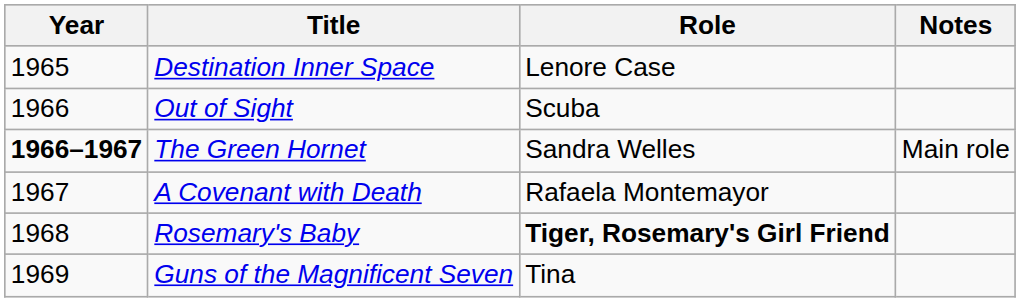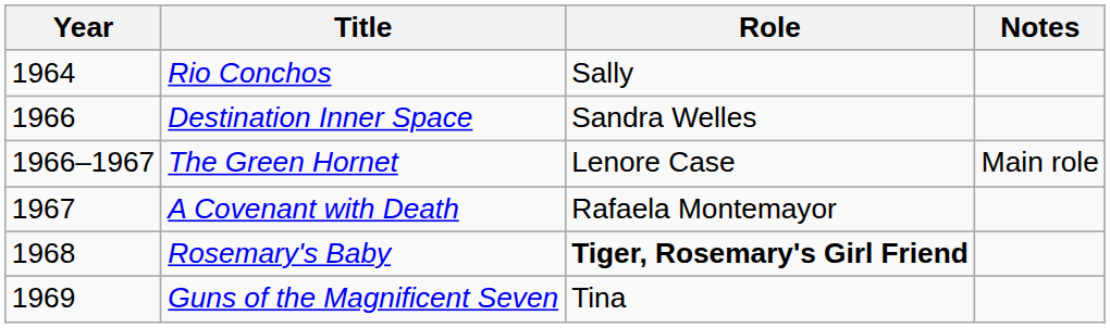+ row: 1964 | Rio Conchos | Sally
Destination Inner Space | Year: 1965 -> 1966
Destination Inner Space | Role: Lenore Case -> Sandra Welles
- row: 1966 | Out of Sight | Scuba
The Green Hornet | Year: bold -> normal
The Green Hornet | Role: Sandra Welles -> Lenore Case
